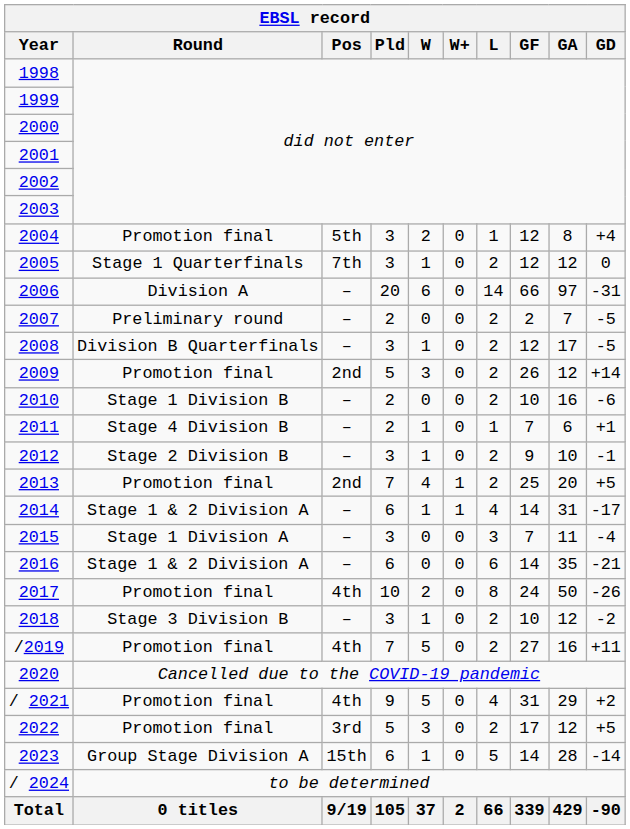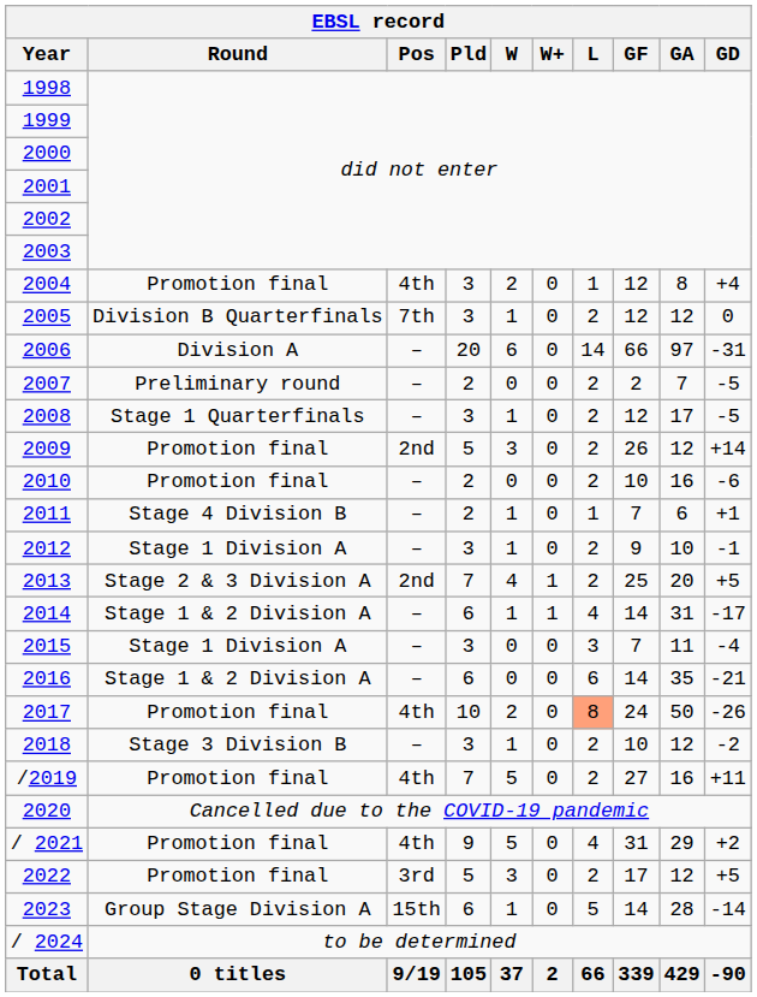2004 | Pos: 5th -> 4th
2005 | Round: Stage 1 Quarterfinals -> Division B Quarterfinals
2008 | Round: Division B Quarterfinals -> Stage 1 Quarterfinals
2010 | Round: Stage 1 Division B -> Promotion final
2012 | Round: Stage 2 Division B -> Stage 1 Division A
2013 | Round: Promotion final -> Stage 2 & 3 Division A
2017 | L: no background -> lightsalmon background
